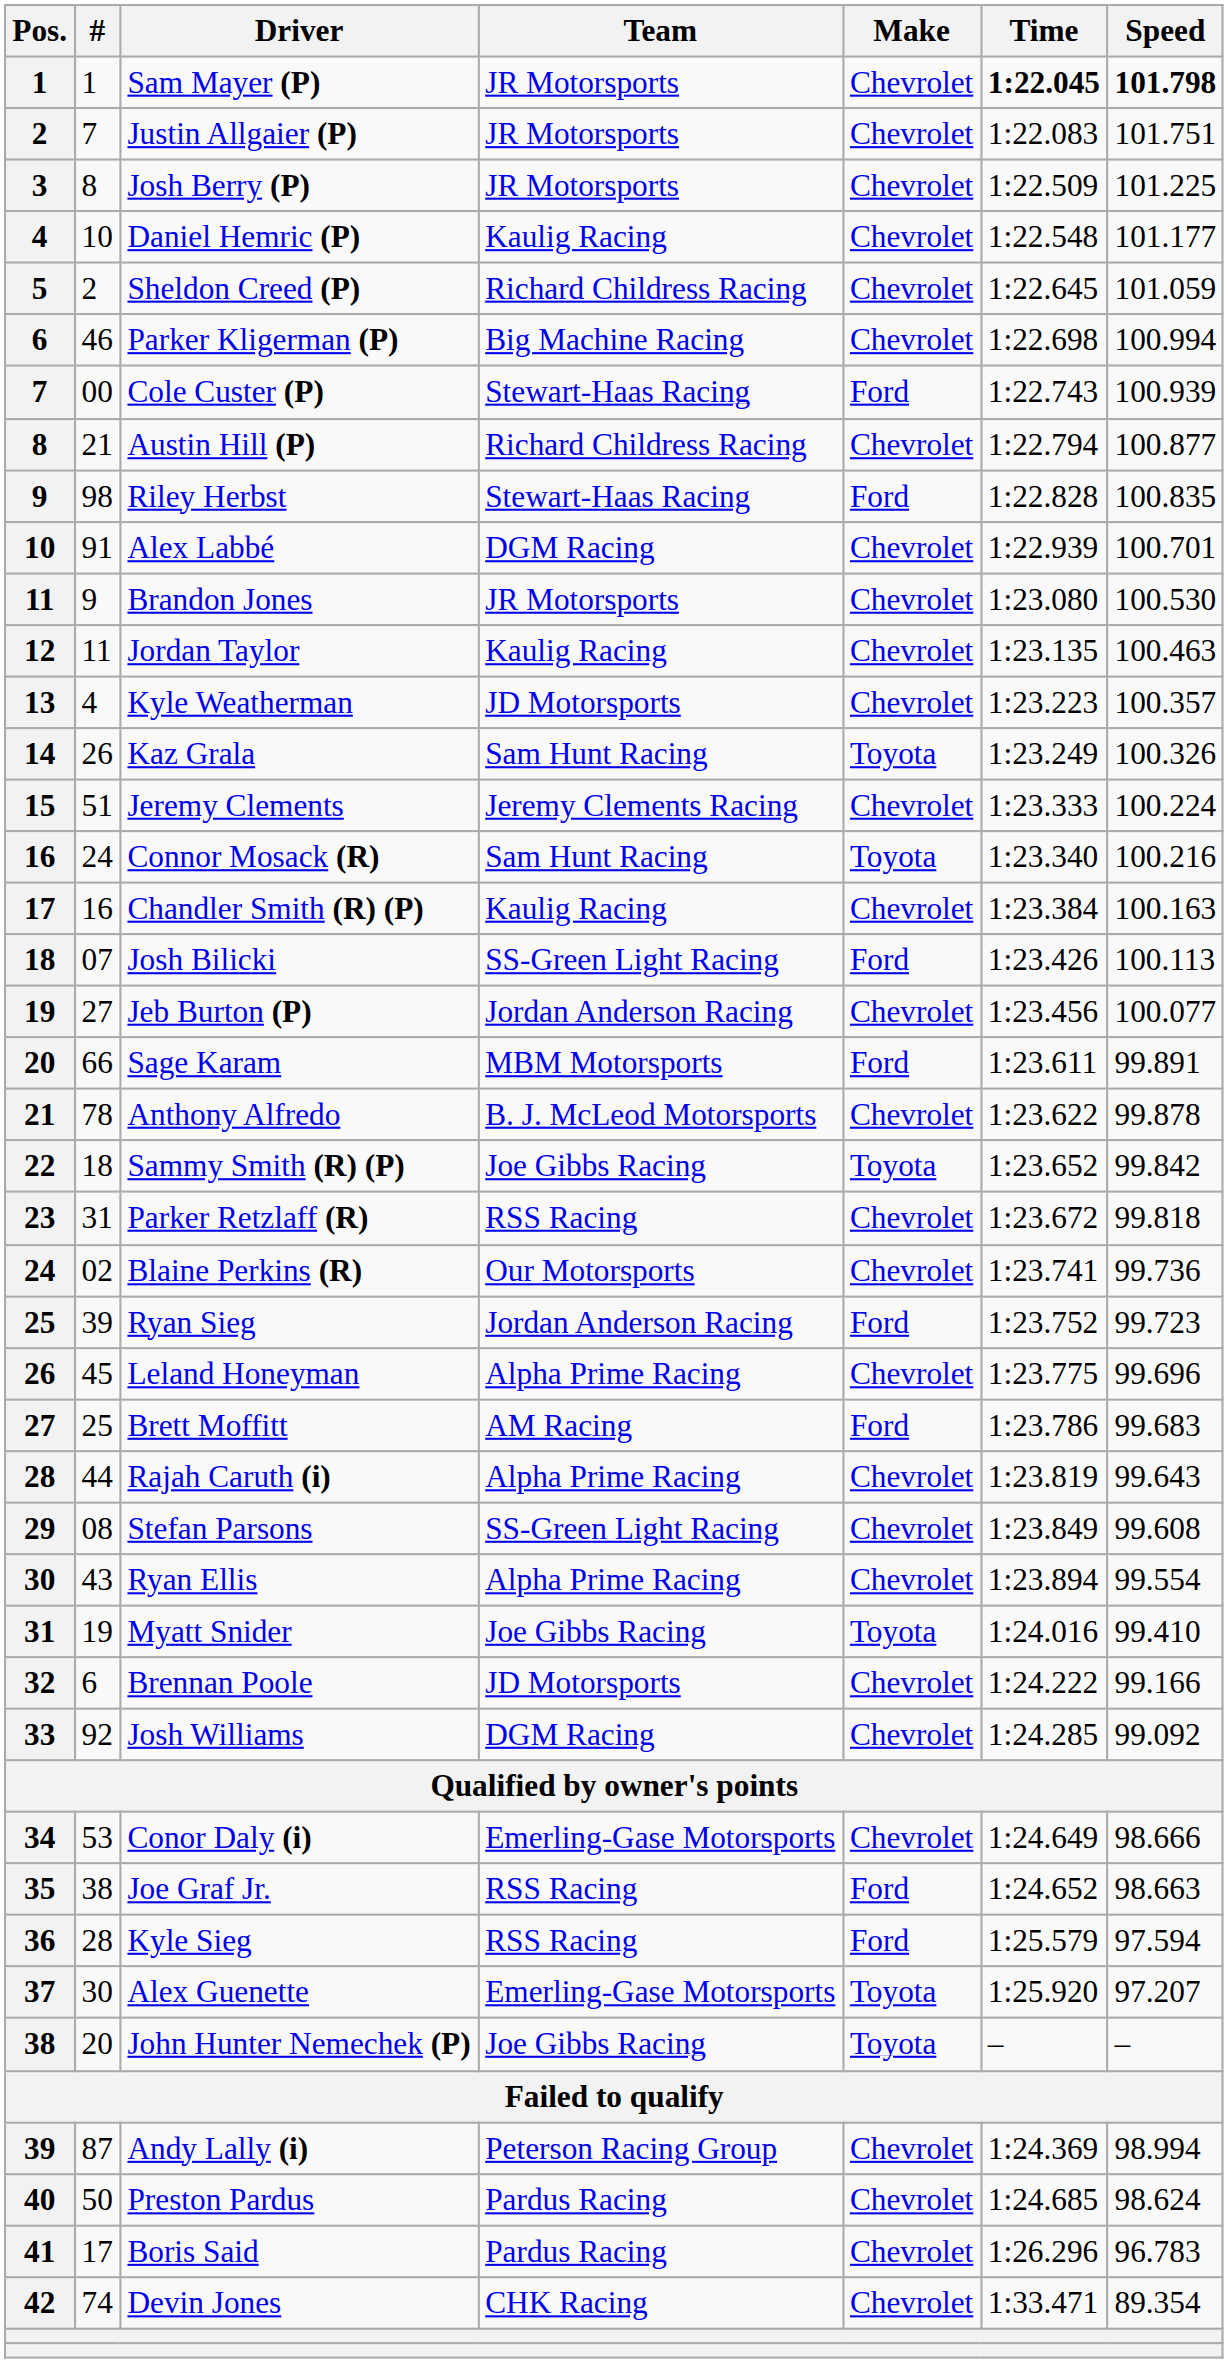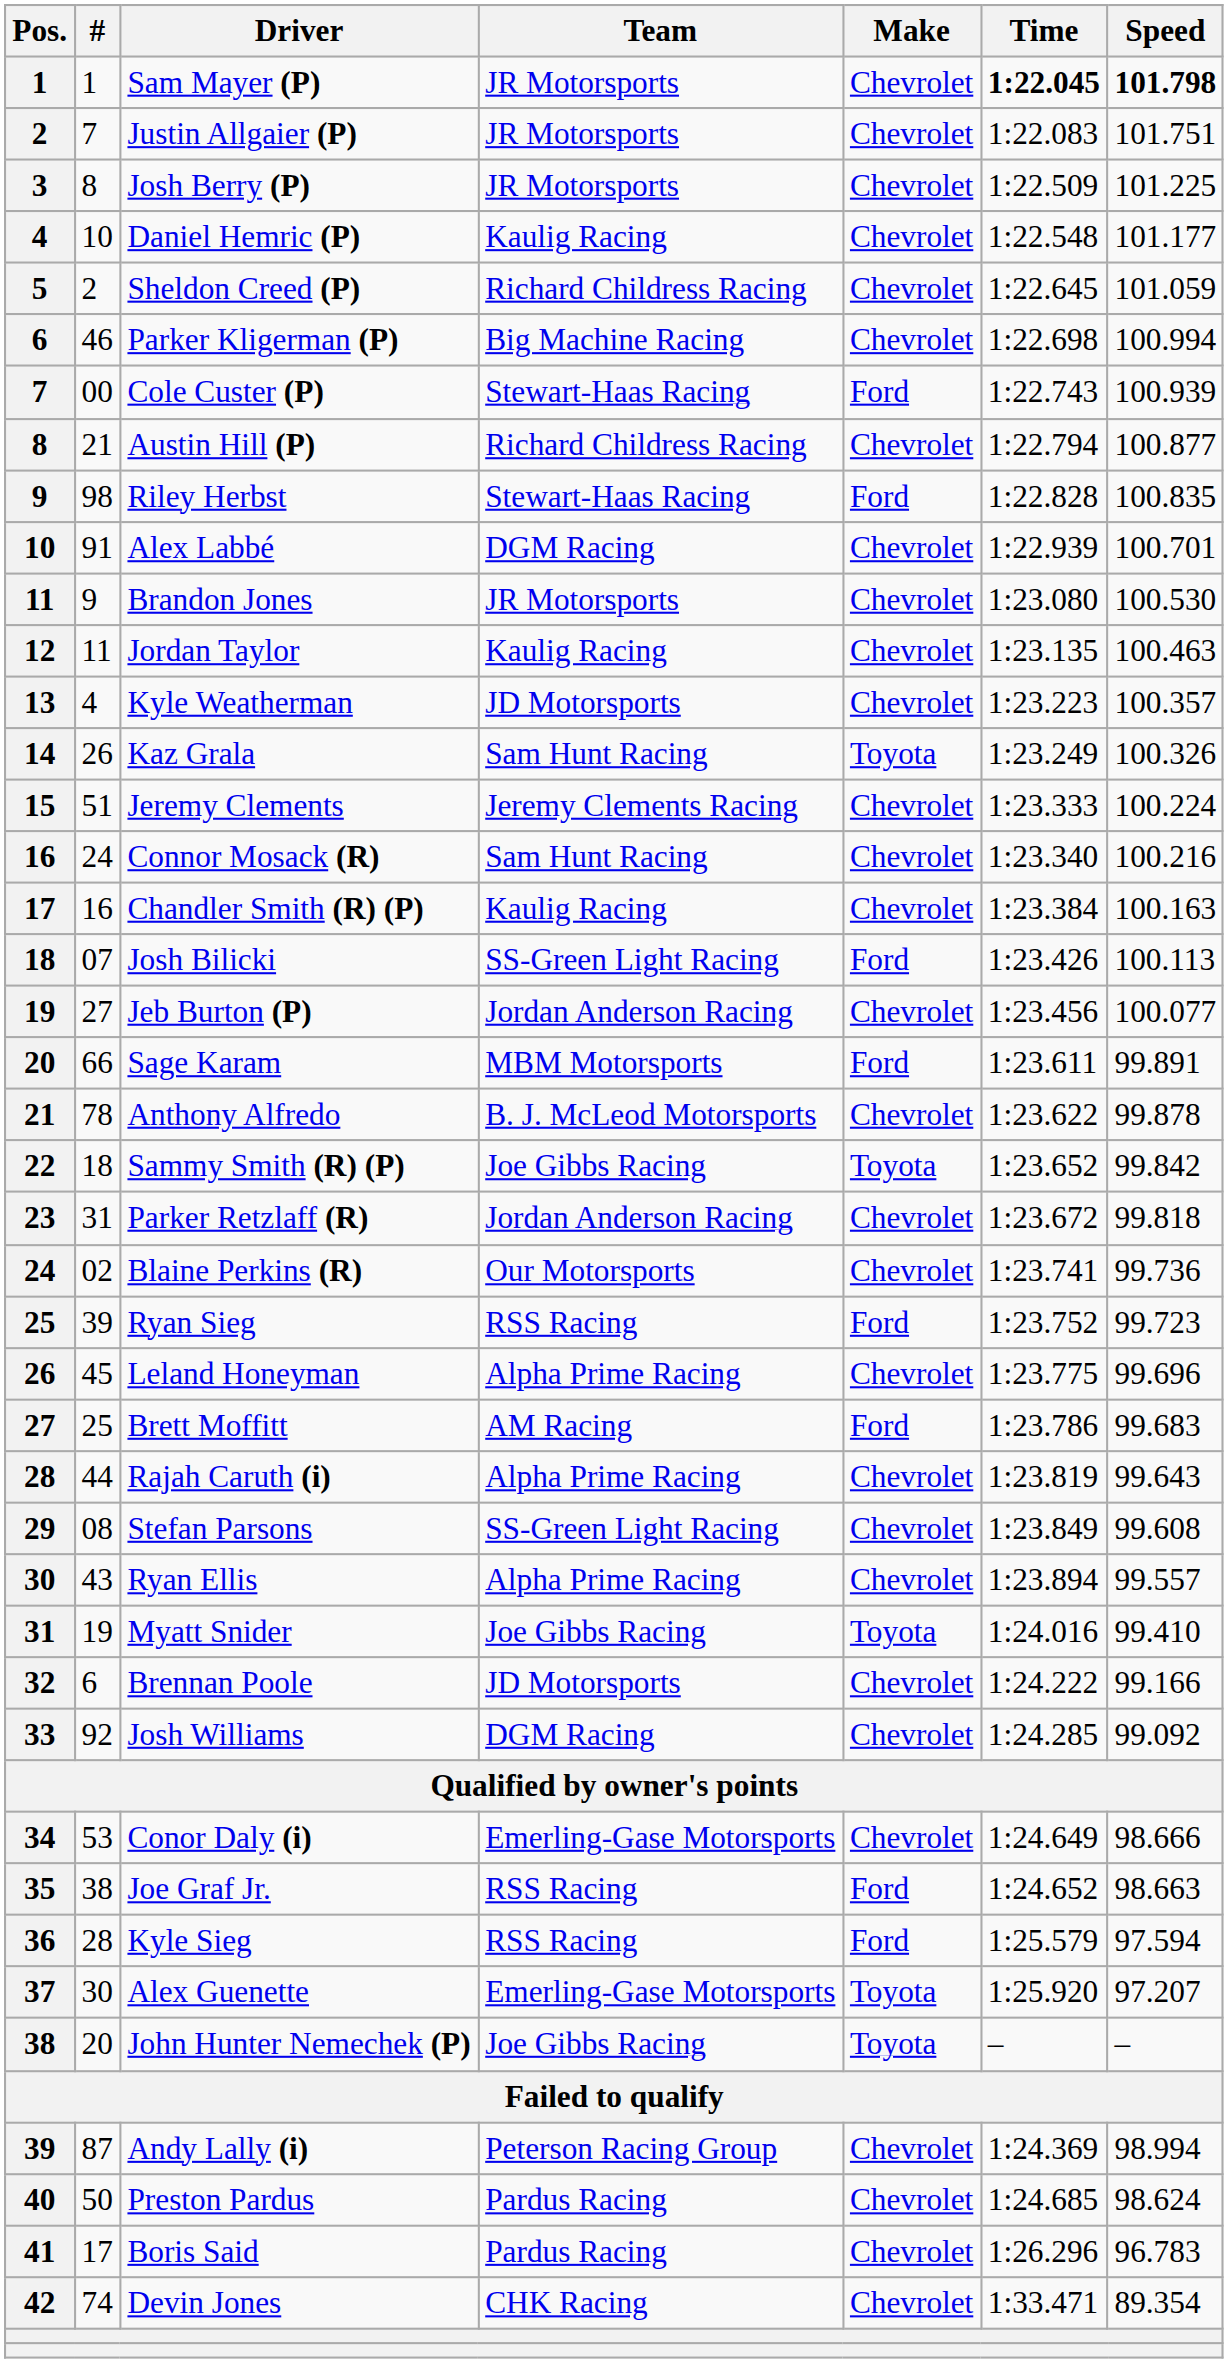Connor Mosack (R) | Make: Toyota -> Chevrolet
Parker Retzlaff (R) | Team: RSS Racing -> Jordan Anderson Racing
Ryan Sieg | Team: Jordan Anderson Racing -> RSS Racing
Ryan Ellis | Speed: 99.554 -> 99.557
